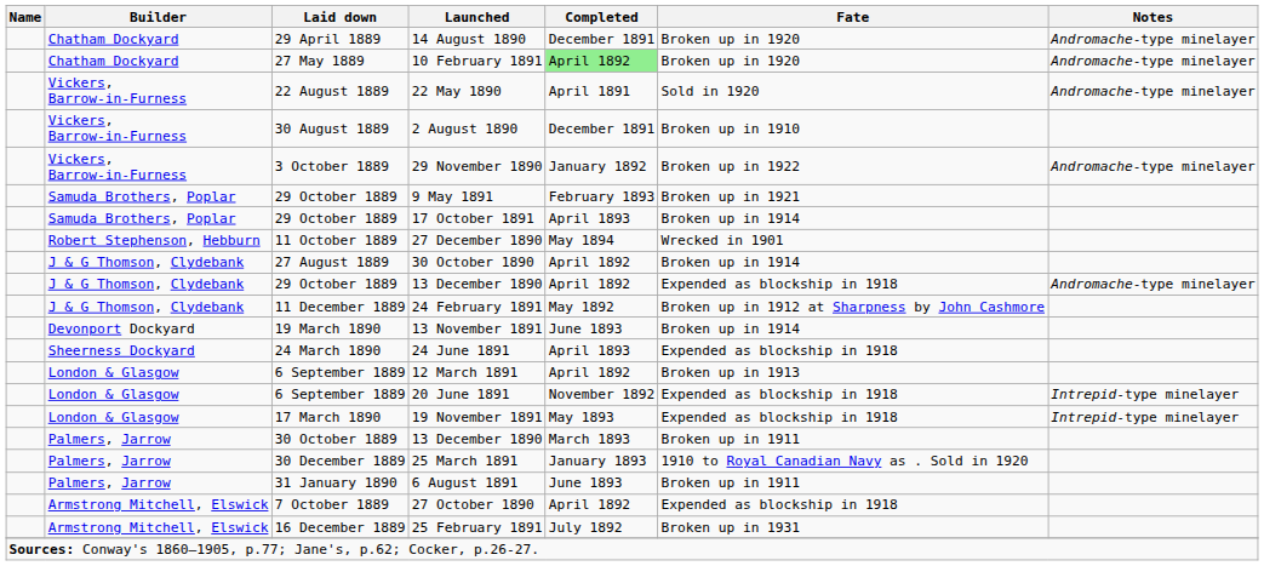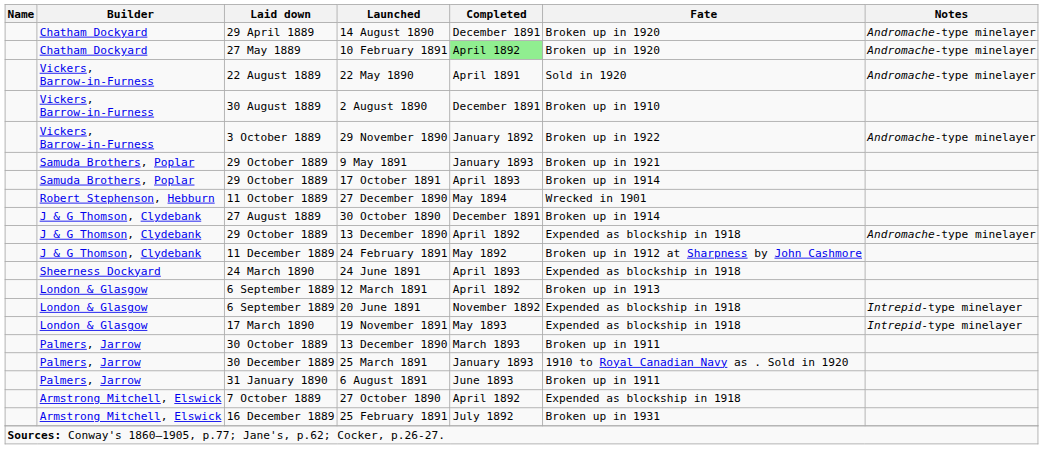9 May 1891 | Completed: February 1893 -> January 1893
30 October 1890 | Completed: April 1892 -> December 1891
- row: Devonport Dockyard | 19 March 1890 | 13 November 1891 | June 1893 | Broken up in 1914
